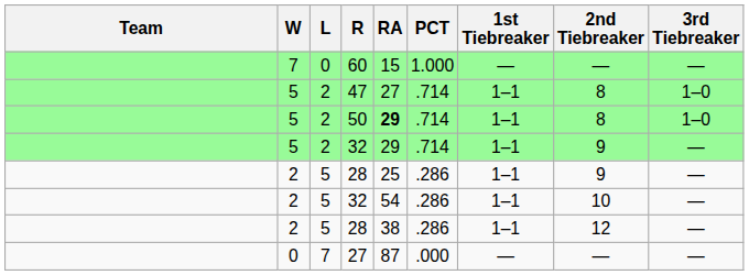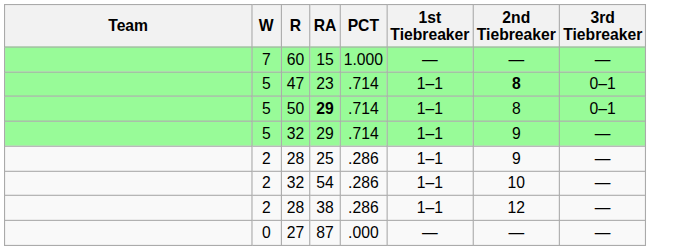- column: L | 0 | 2 | 2 | 2 | 5 | 5 | 5 | 7
47 | RA: 27 -> 23
47 | 2nd Tiebreaker: normal -> bold
47 | 3rd Tiebreaker: 1–0 -> 0–1
50 | 3rd Tiebreaker: 1–0 -> 0–1
